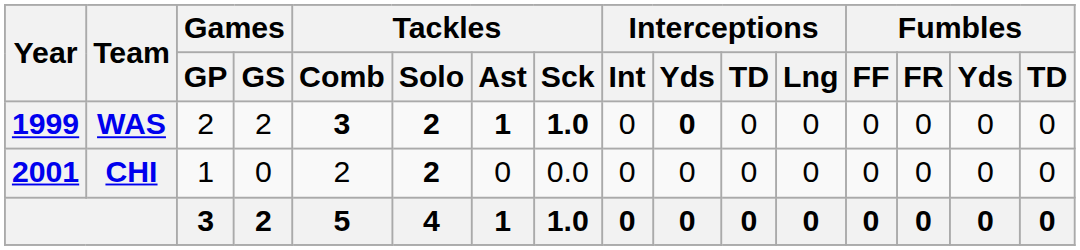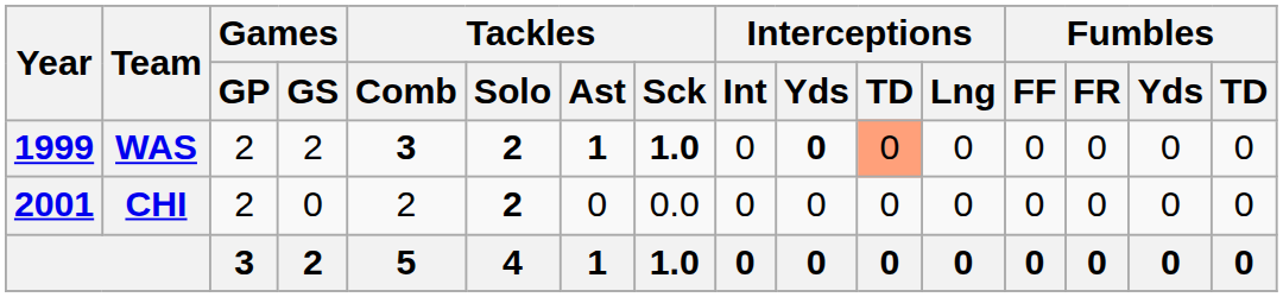WAS | Interceptions / TD: no background -> lightsalmon background
CHI | Games / GP: 1 -> 2
